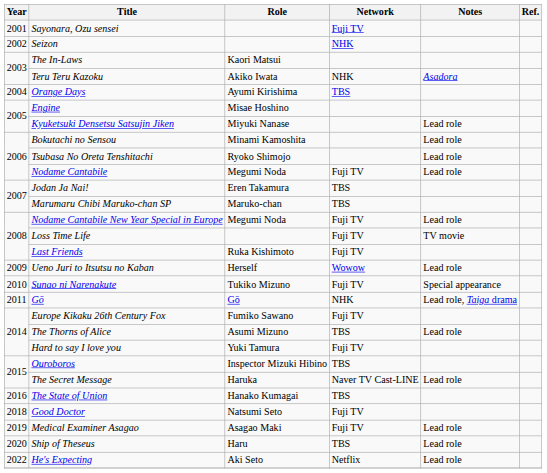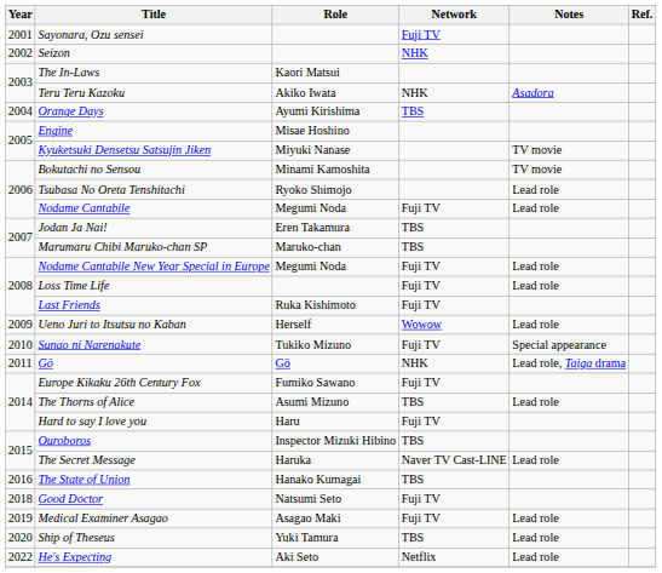Kyuketsuki Densetsu Satsujin Jiken | Notes: Lead role -> TV movie
Bokutachi no Sensou | Notes: Lead role -> TV movie
Loss Time Life | Notes: TV movie -> Lead role
Hard to say I love you | Role: Yuki Tamura -> Haru
Ship of Theseus | Role: Haru -> Yuki Tamura
